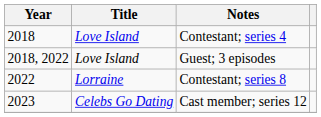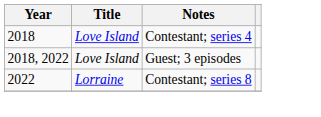- row: 2023 | Celebs Go Dating | Cast member; series 12
